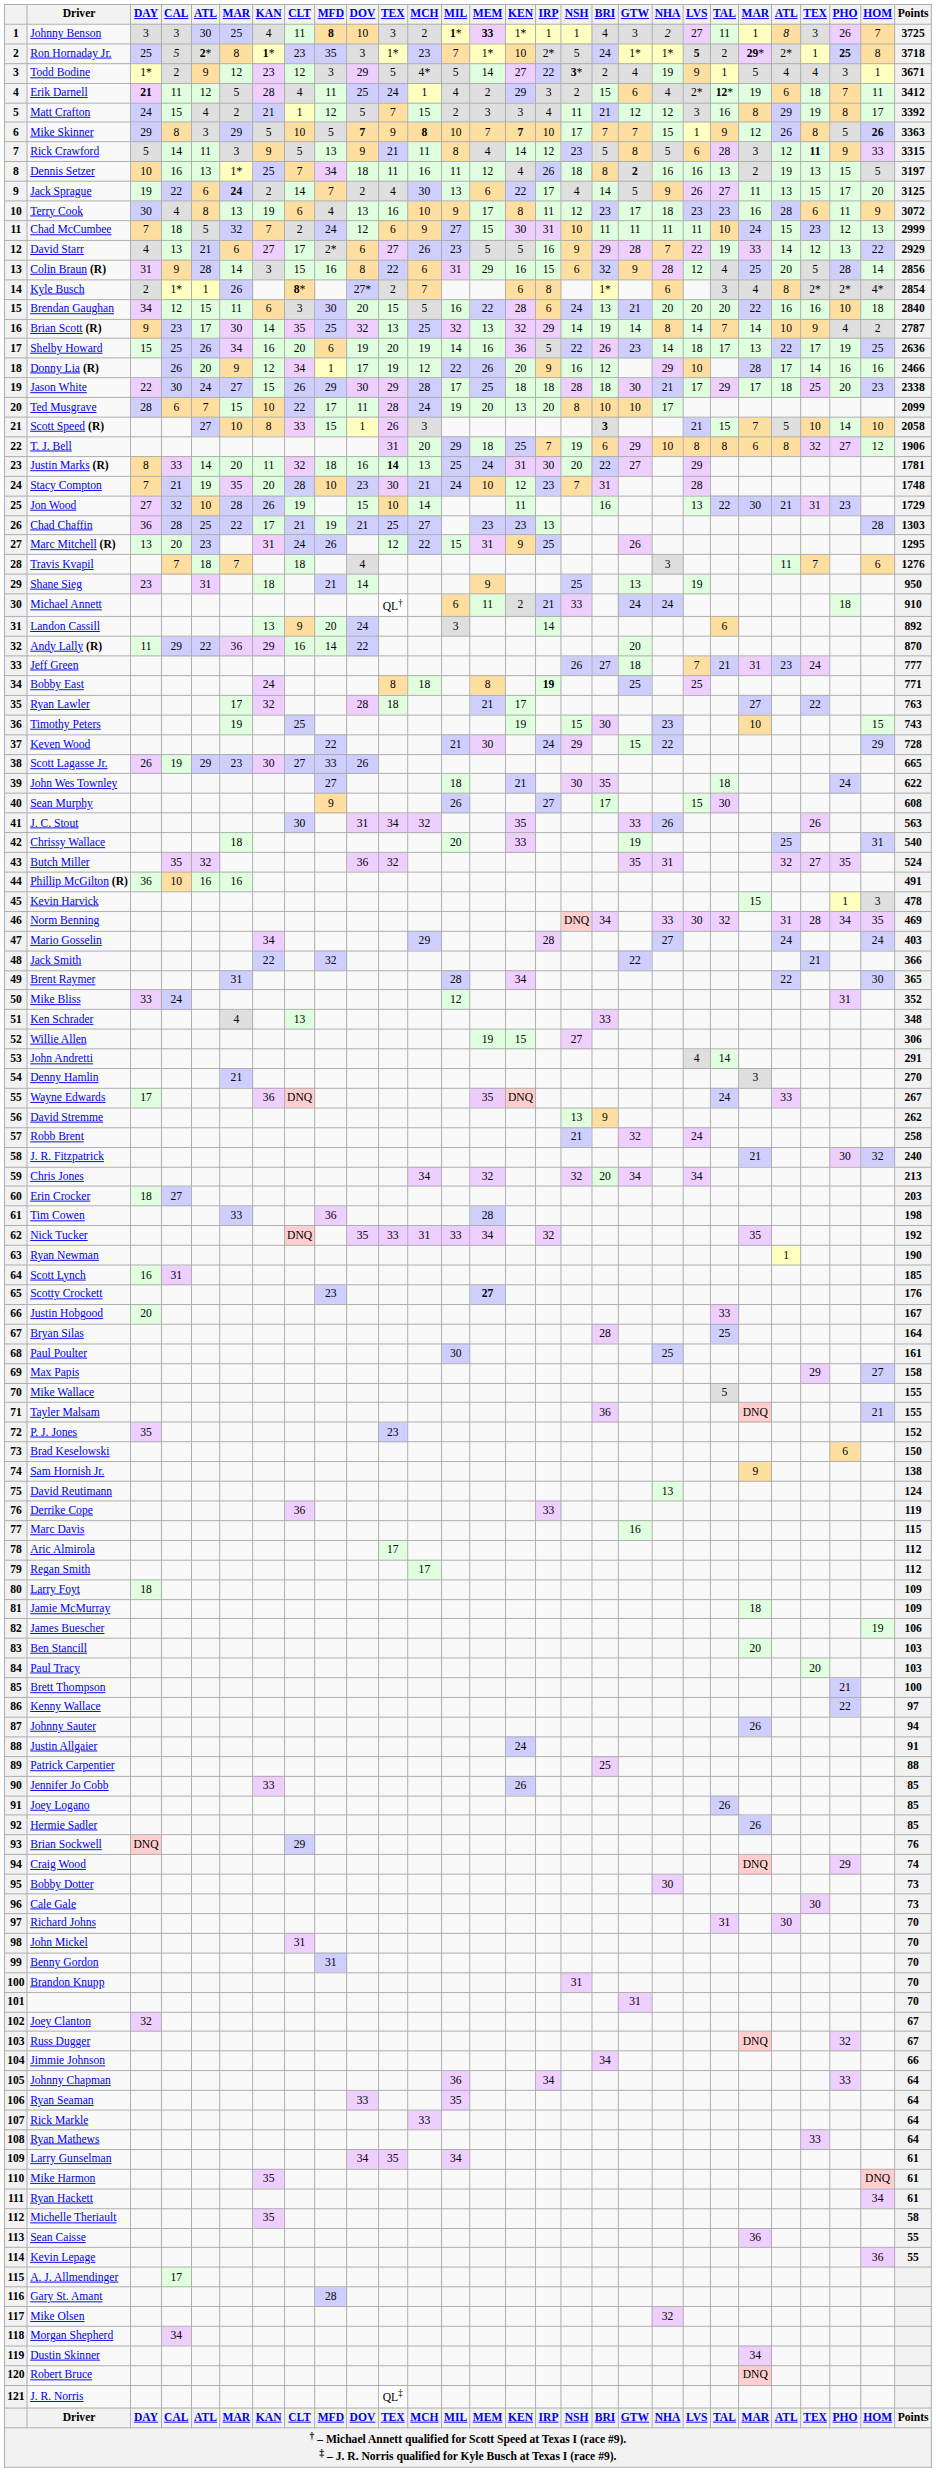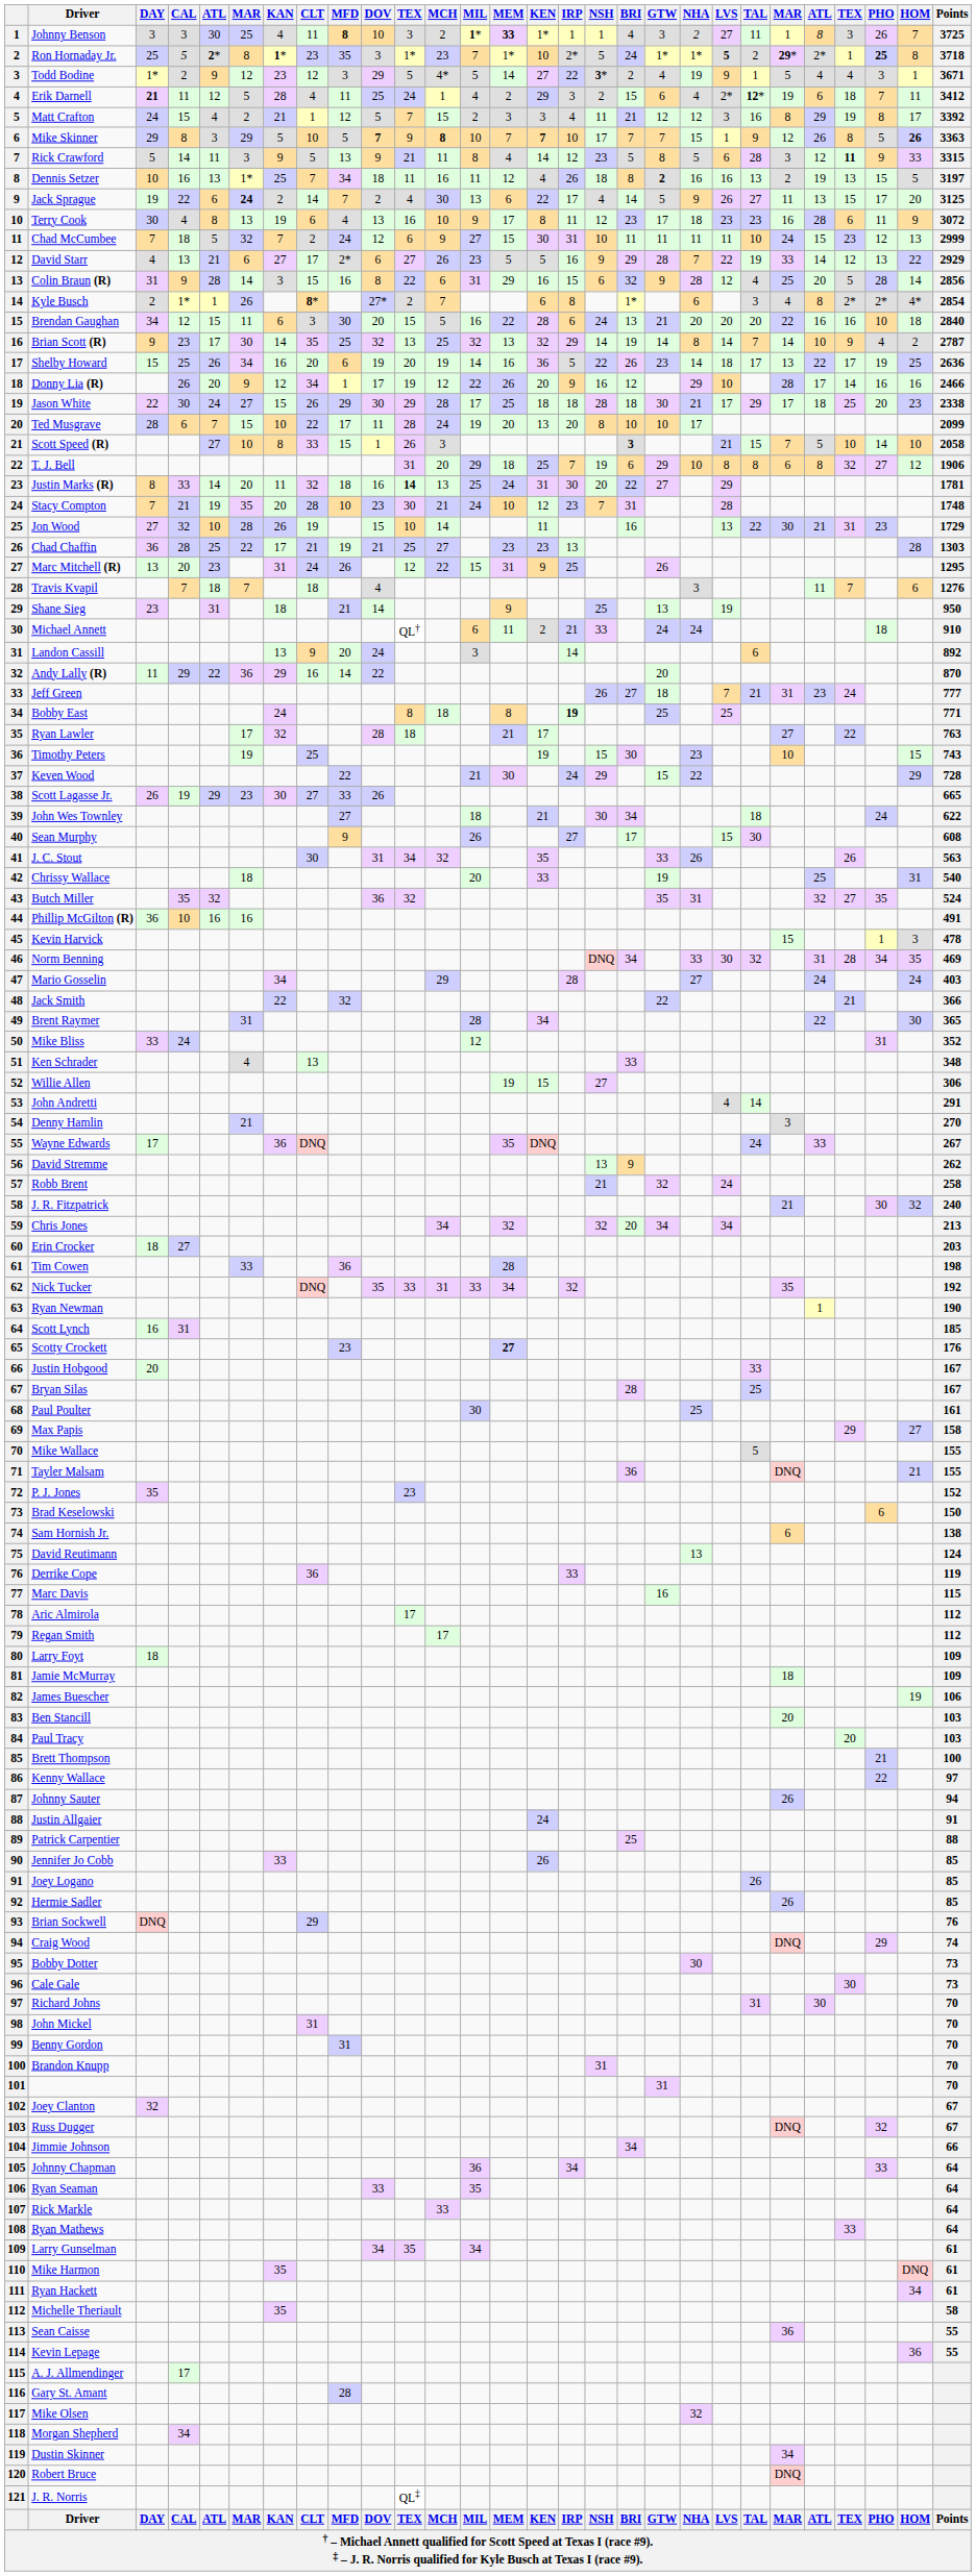John Wes Townley | BRI: 35 -> 34
Bryan Silas | Points: 164 -> 167
Sam Hornish Jr. | column 23: 9 -> 6
